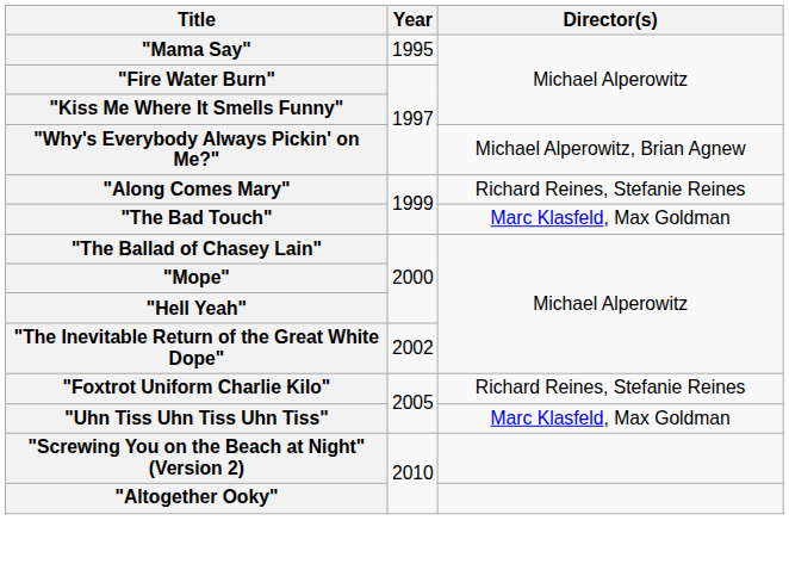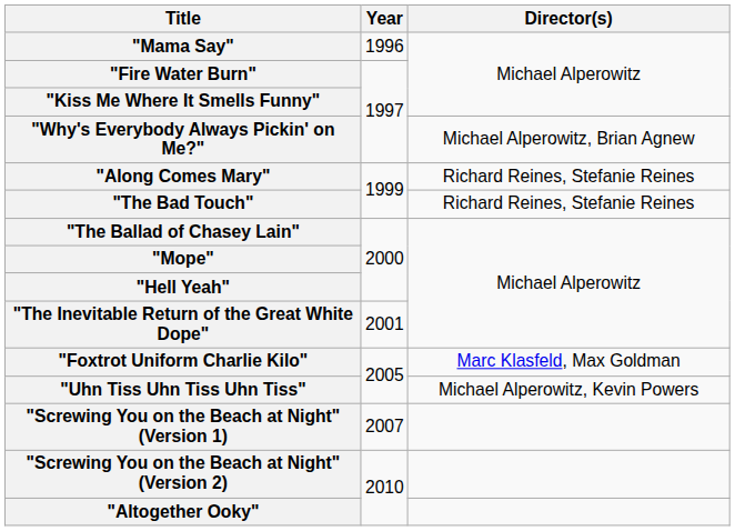"Mama Say" | Year: 1995 -> 1996
"The Bad Touch" | Director(s): Marc Klasfeld, Max Goldman -> Richard Reines, Stefanie Reines
"The Inevitable Return of the Great White Dope" | Year: 2002 -> 2001
"Foxtrot Uniform Charlie Kilo" | Director(s): Richard Reines, Stefanie Reines -> Marc Klasfeld, Max Goldman
"Uhn Tiss Uhn Tiss Uhn Tiss" | Director(s): Marc Klasfeld, Max Goldman -> Michael Alperowitz, Kevin Powers
+ row: "Screwing You on the Beach at Night" (Version 1) | 2007
